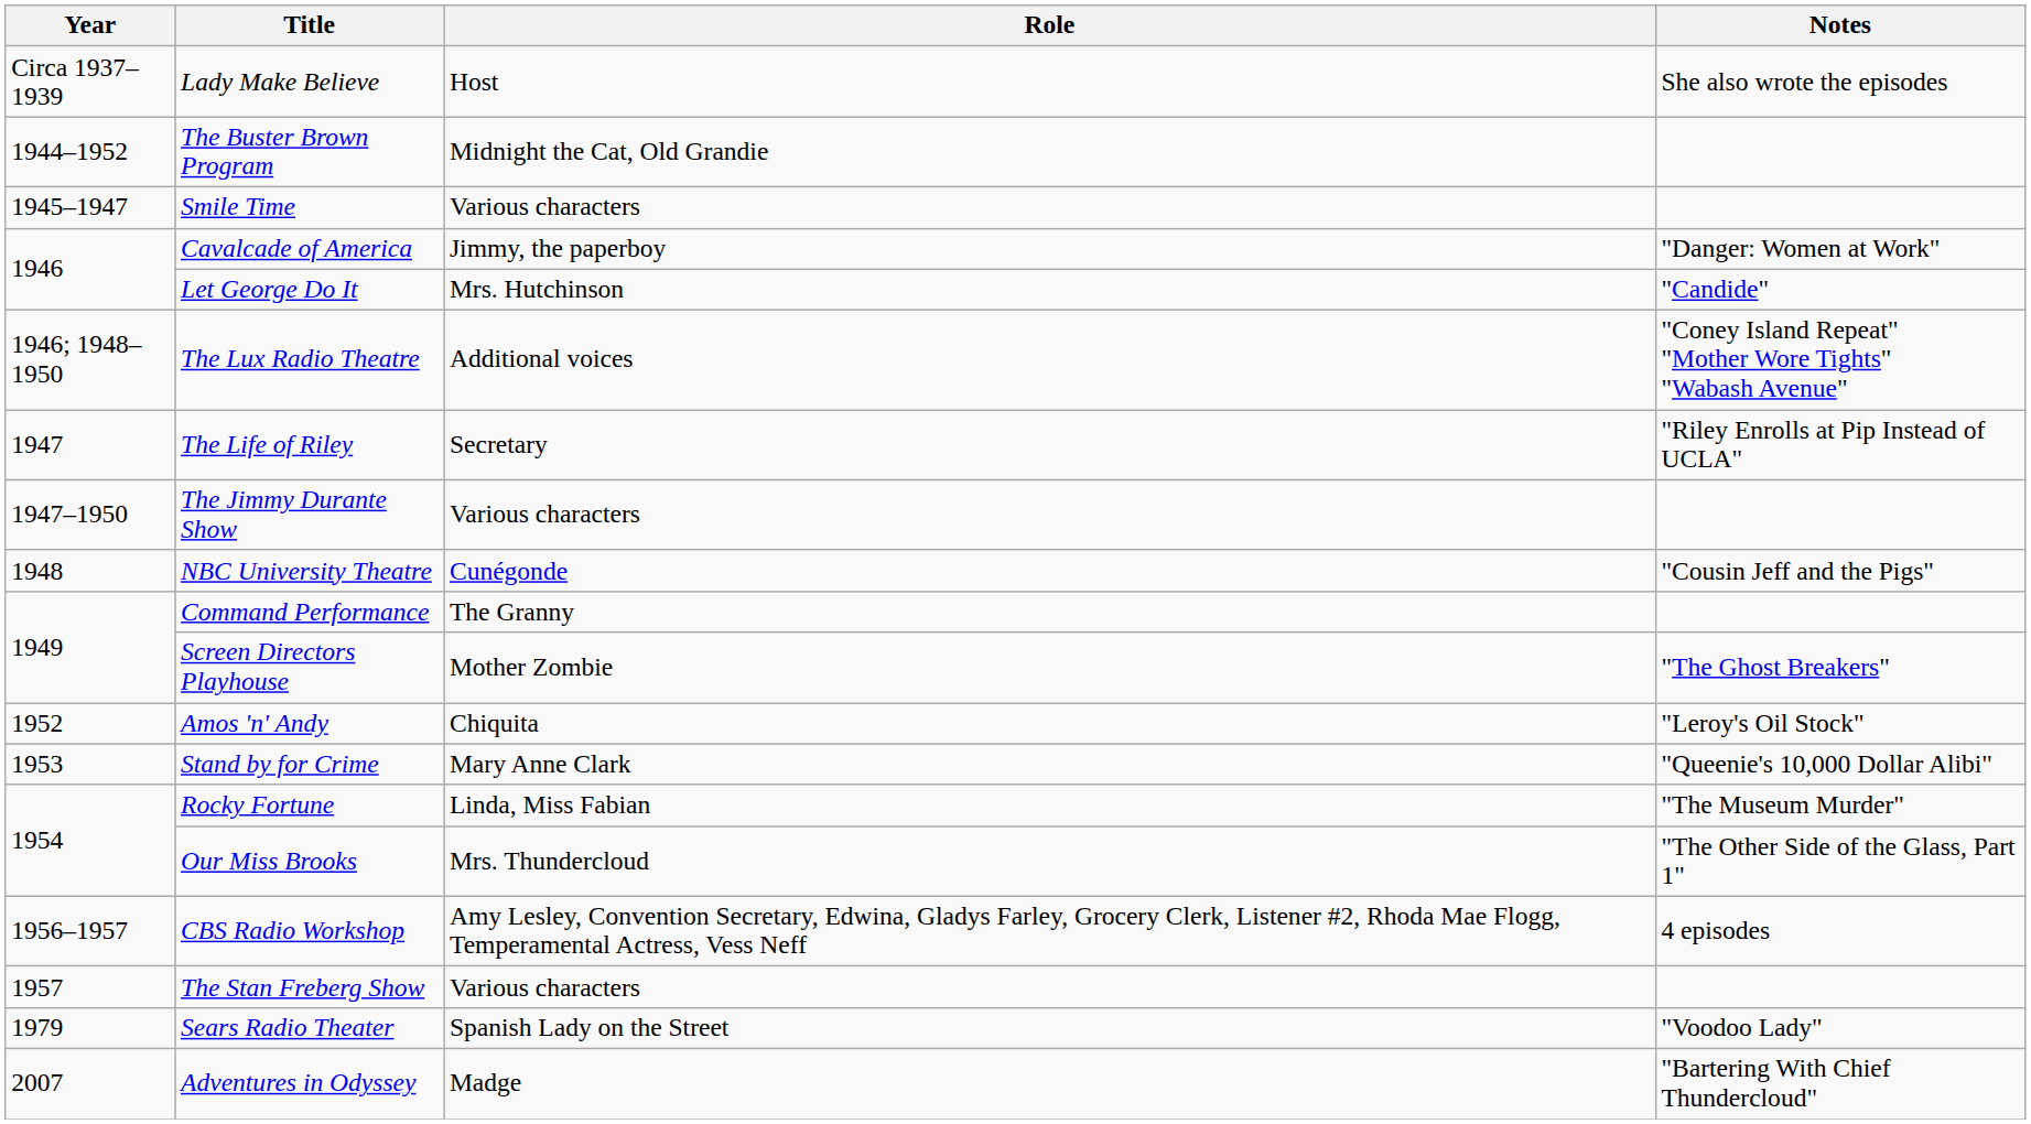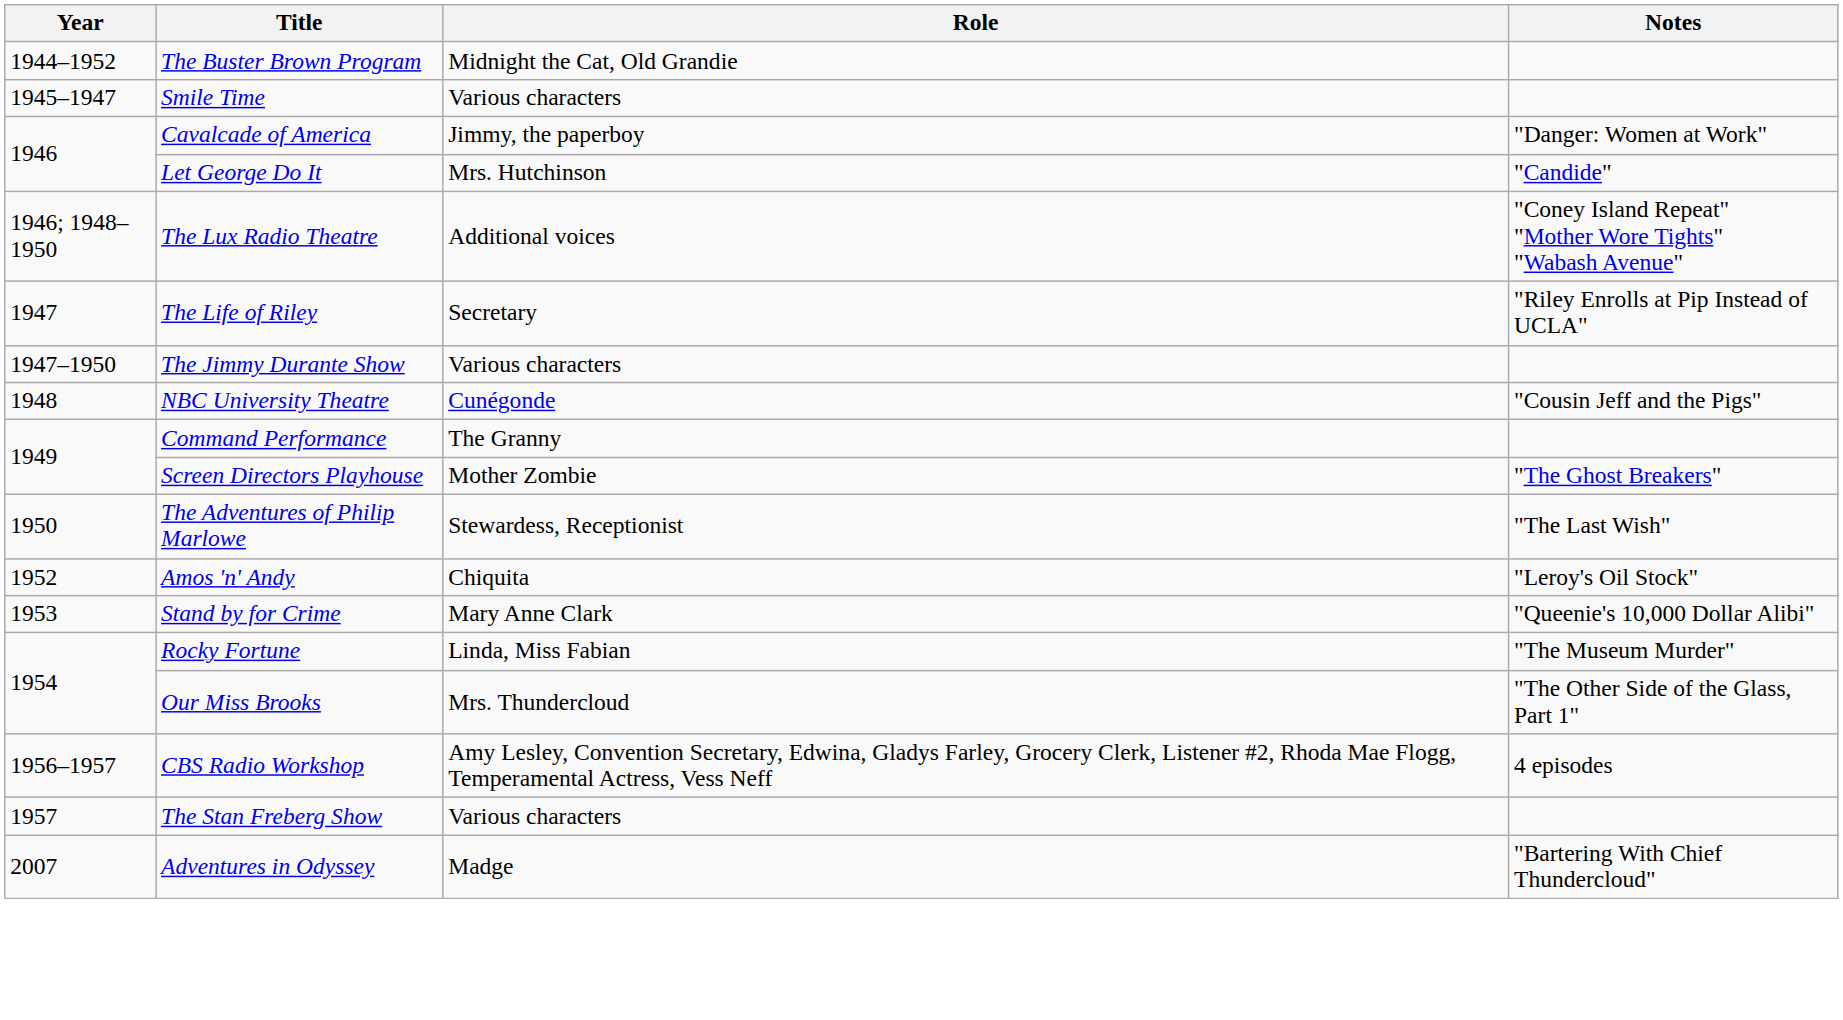- row: Circa 1937–1939 | Lady Make Believe | Host | She also wrote the episodes
+ row: 1950 | The Adventures of Philip Marlowe | Stewardess, Receptionist | "The Last Wish"
- row: 1979 | Sears Radio Theater | Spanish Lady on the Street | "Voodoo Lady"
